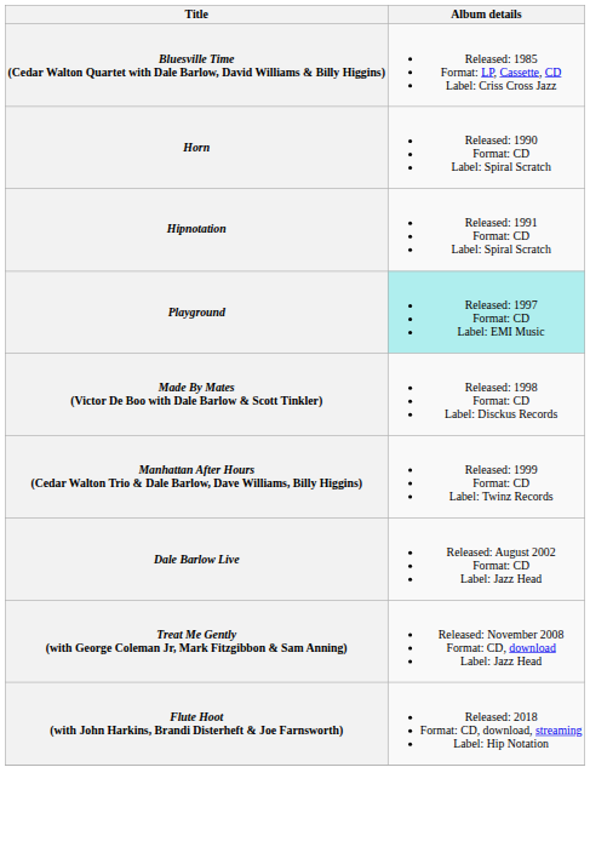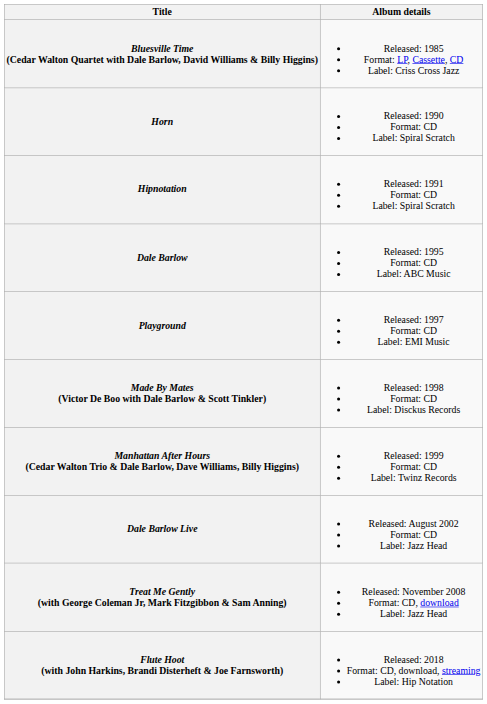+ row: Dale Barlow | Released: 1995 Format: CD Label: ABC Music
Playground | Album details: paleturquoise background -> no background
